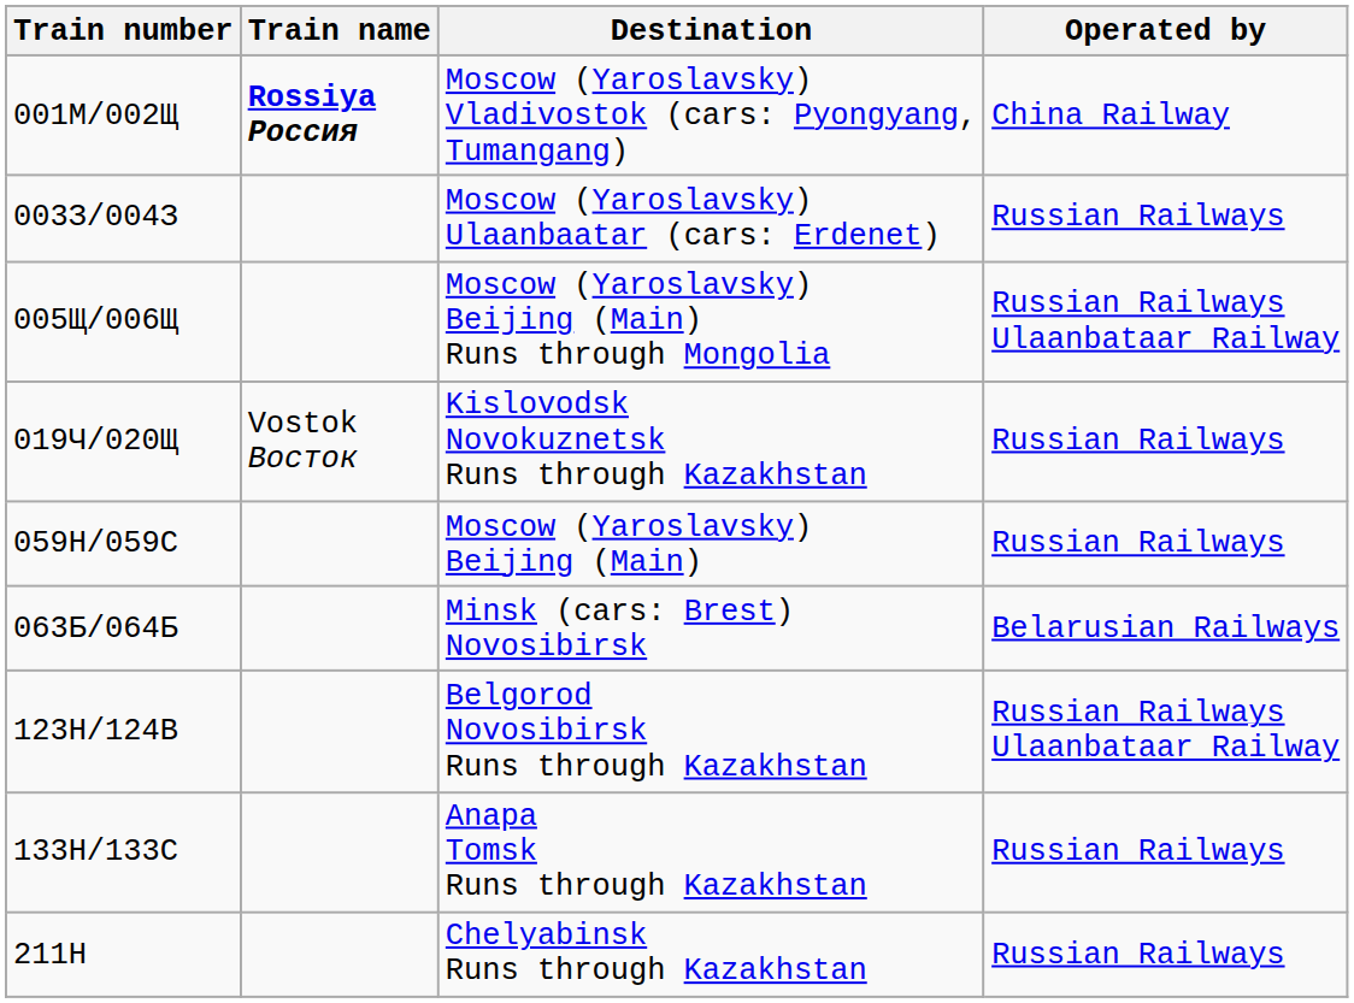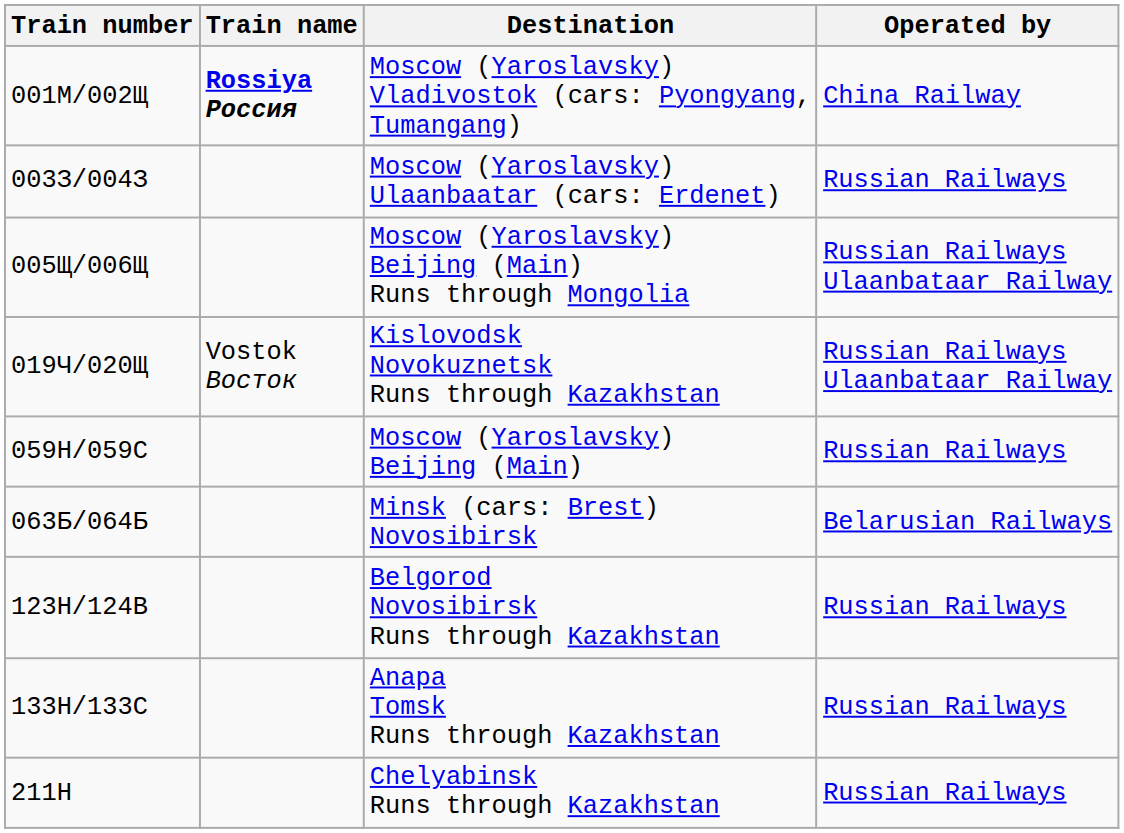019Ч/020Щ | Operated by: Russian Railways -> Russian Railways Ulaanbataar Railway
123Н/124В | Operated by: Russian Railways Ulaanbataar Railway -> Russian Railways
